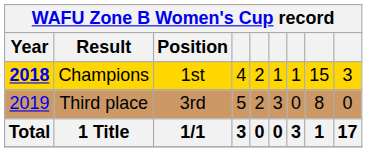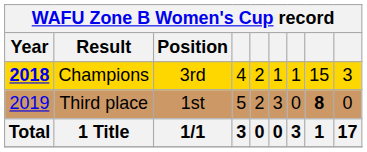Champions | Position: 1st -> 3rd
Third place | Position: 3rd -> 1st
Third place | column 8: normal -> bold
